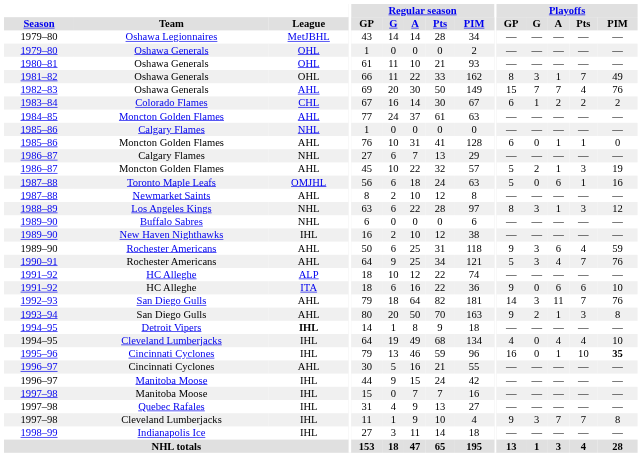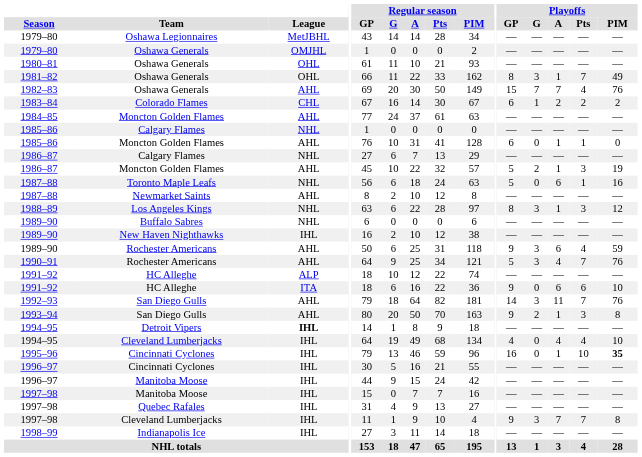1979–80 / Oshawa Generals | League: OHL -> OMJHL
1987–88 / Toronto Maple Leafs | League: OMJHL -> NHL
1996–97 / Cincinnati Cyclones | League: AHL -> IHL
